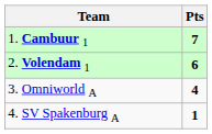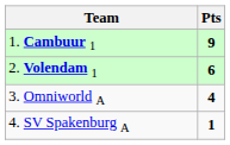1. Cambuur 1 | Pts: 7 -> 9
